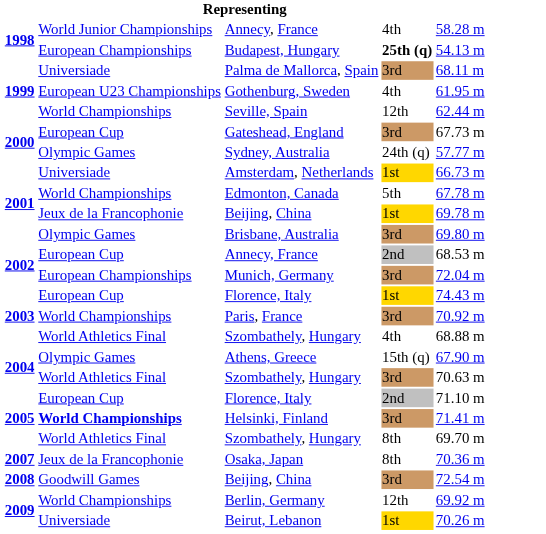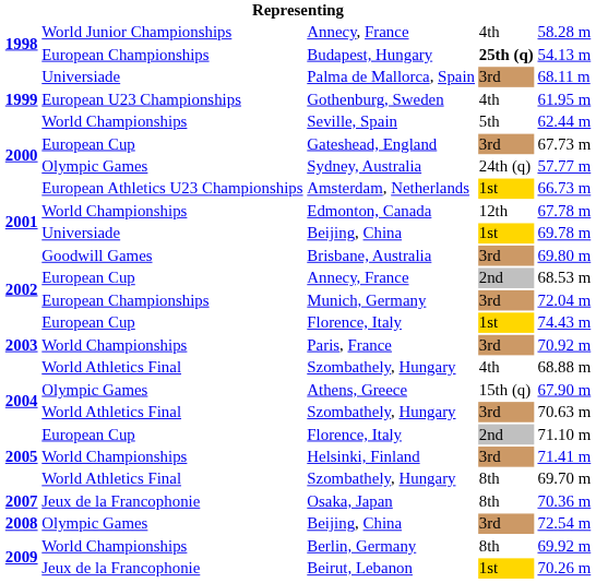Seville, Spain | column 4: 12th -> 5th
Amsterdam, Netherlands | column 2: Universiade -> European Athletics U23 Championships
Edmonton, Canada | column 4: 5th -> 12th
2001 / Beijing, China | column 2: Jeux de la Francophonie -> Universiade
Brisbane, Australia | column 2: Olympic Games -> Goodwill Games
Helsinki, Finland | column 2: bold -> normal
2008 / Beijing, China | column 2: Goodwill Games -> Olympic Games
Berlin, Germany | column 4: 12th -> 8th
Beirut, Lebanon | column 2: Universiade -> Jeux de la Francophonie
